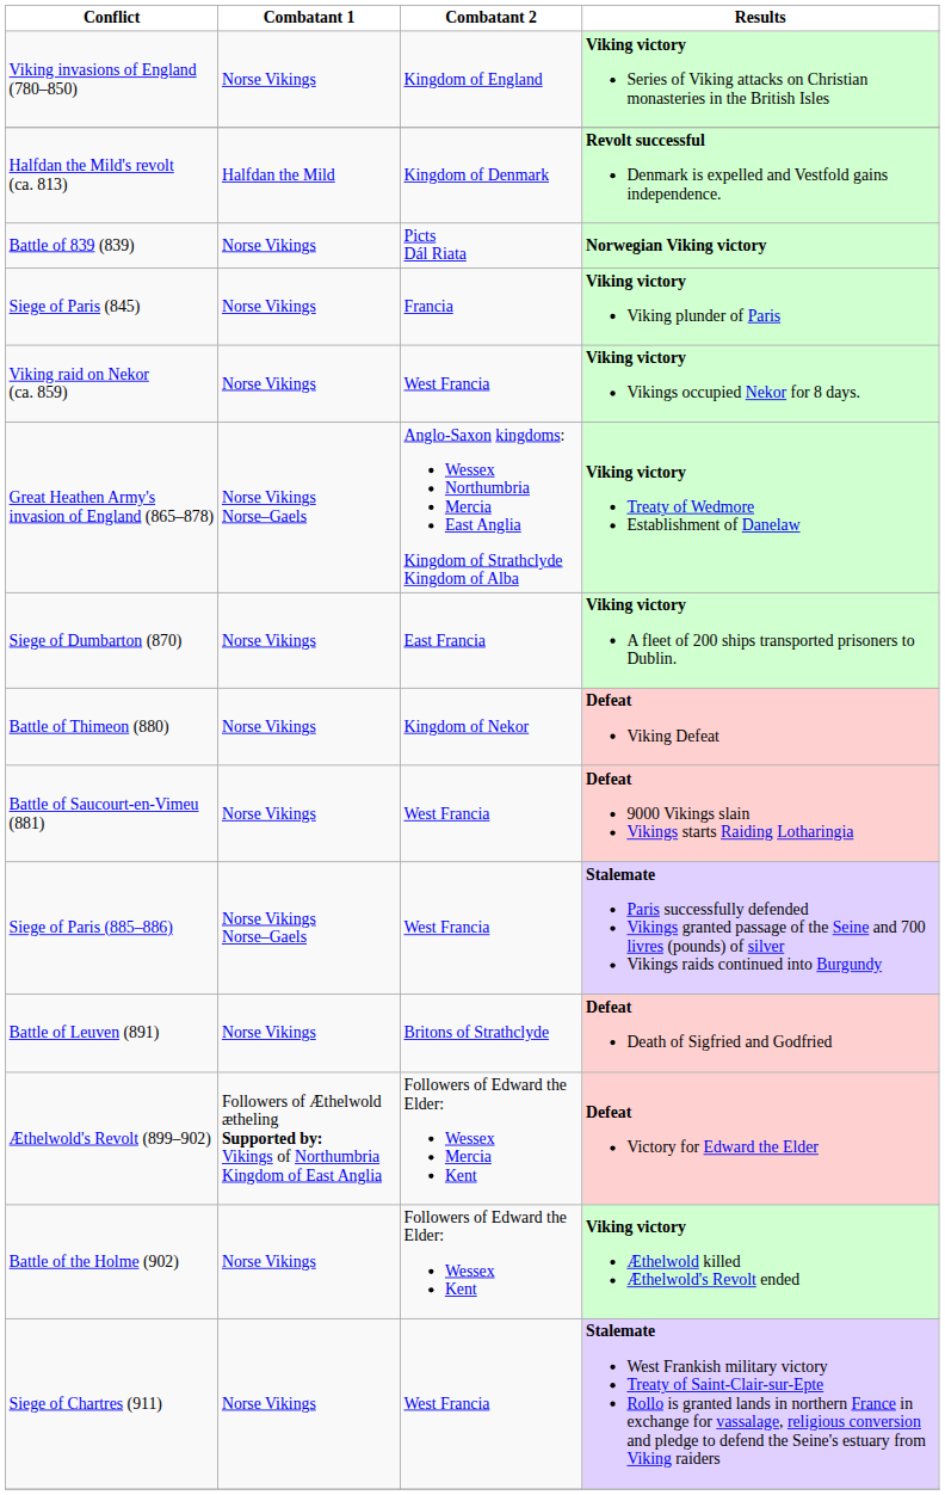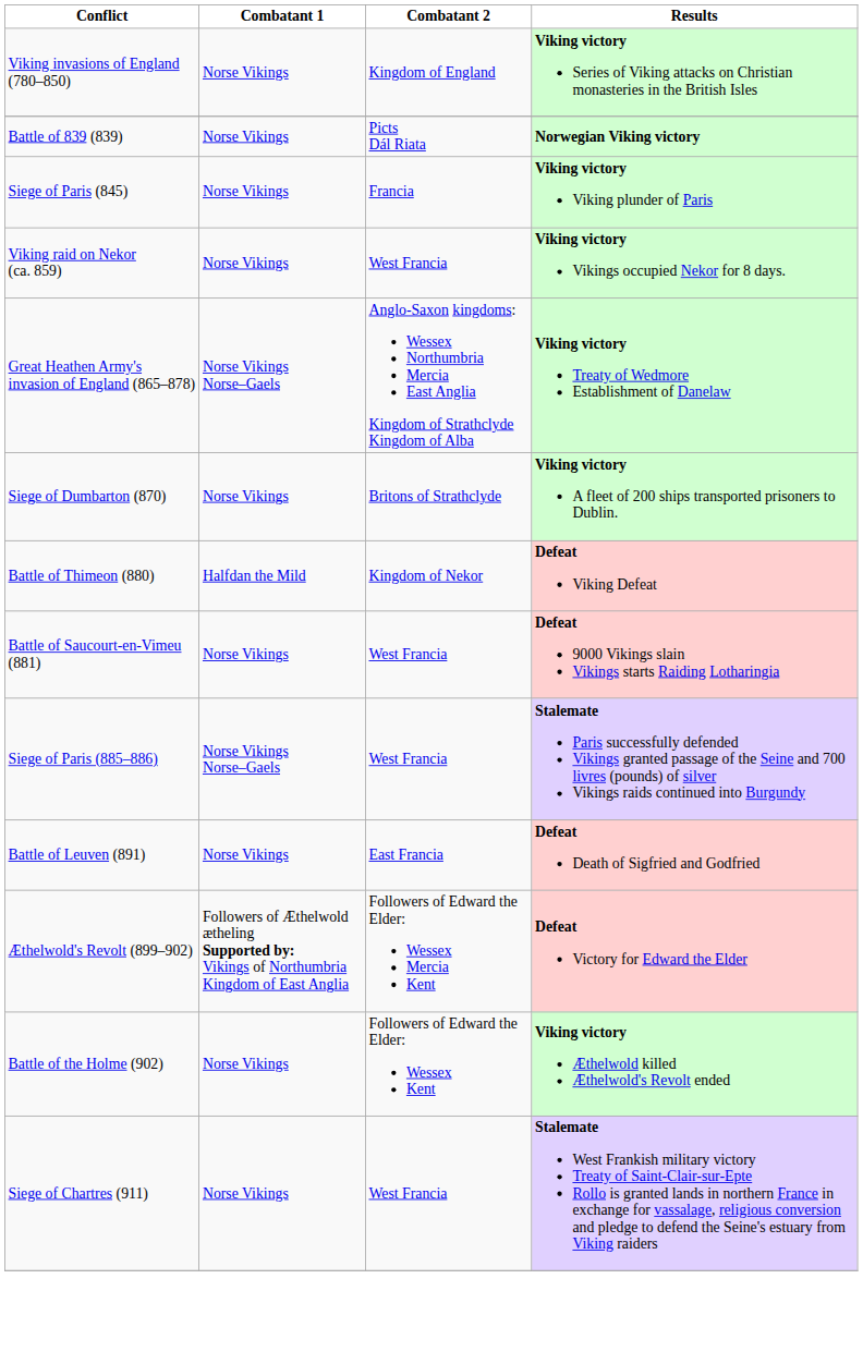- row: Halfdan the Mild's revolt (ca. 813) | Halfdan the Mild | Kingdom of Denmark | Revolt successful Denmark is expelled and Vestfold gains independence.
Siege of Dumbarton (870) | Combatant 2: East Francia -> Britons of Strathclyde
Battle of Thimeon (880) | Combatant 1: Norse Vikings -> Halfdan the Mild
Battle of Leuven (891) | Combatant 2: Britons of Strathclyde -> East Francia
